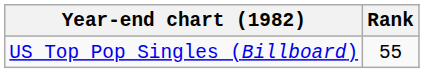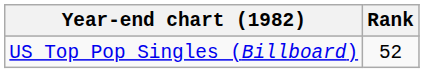US Top Pop Singles (Billboard) | Rank: 55 -> 52
